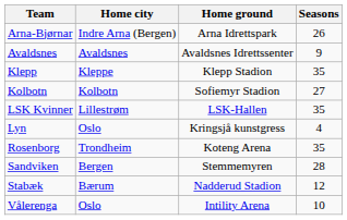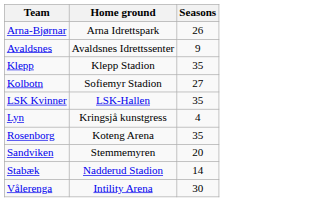- column: Home city | Indre Arna (Bergen) | Avaldsnes | Kleppe | Kolbotn | Lillestrøm | Oslo | Trondheim | Bergen | Bærum | Oslo
Sandviken | Seasons: 28 -> 20
Stabæk | Seasons: 12 -> 14
Vålerenga | Seasons: 10 -> 30
